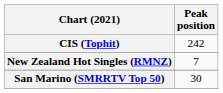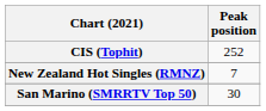CIS (Tophit) | Peak position: 242 -> 252
